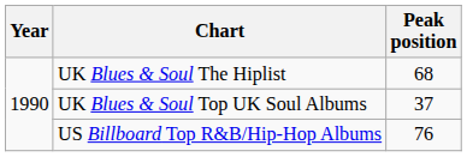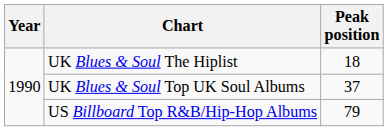UK Blues & Soul The Hiplist | Peak position: 68 -> 18
US Billboard Top R&B/Hip-Hop Albums | Peak position: 76 -> 79
